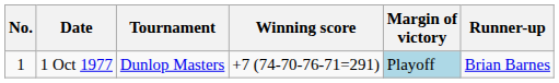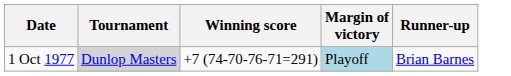- column: No. | 1
1 Oct 1977 | Tournament: no background -> lightgrey background
